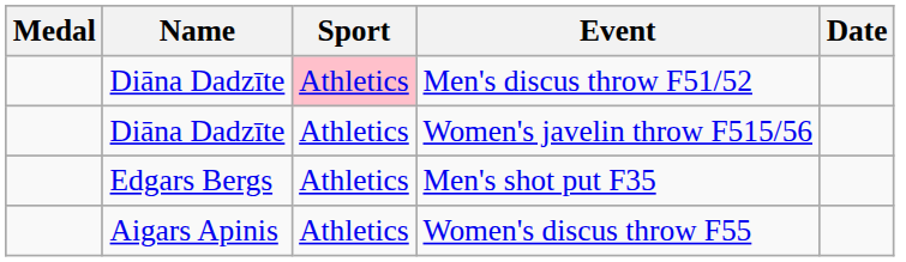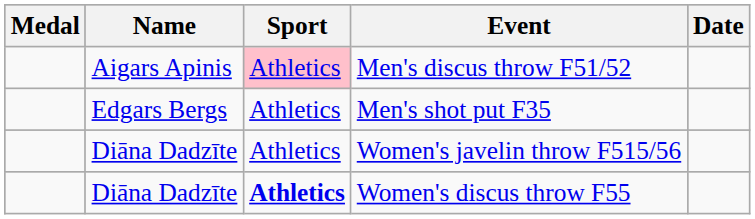Men's discus throw F51/52 | Name: Diāna Dadzīte -> Aigars Apinis
rows swapped: Women's javelin throw F515/56 <-> Men's shot put F35
Women's discus throw F55 | Name: Aigars Apinis -> Diāna Dadzīte
Women's discus throw F55 | Sport: normal -> bold
